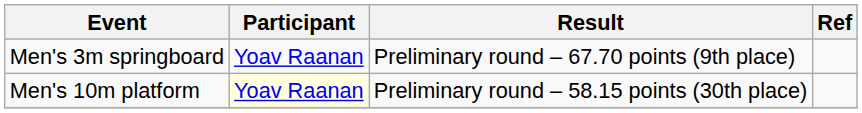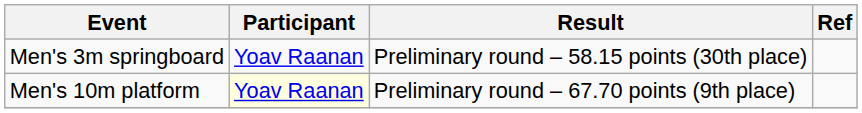Men's 3m springboard | Result: Preliminary round – 67.70 points (9th place) -> Preliminary round – 58.15 points (30th place)
Men's 10m platform | Result: Preliminary round – 58.15 points (30th place) -> Preliminary round – 67.70 points (9th place)
